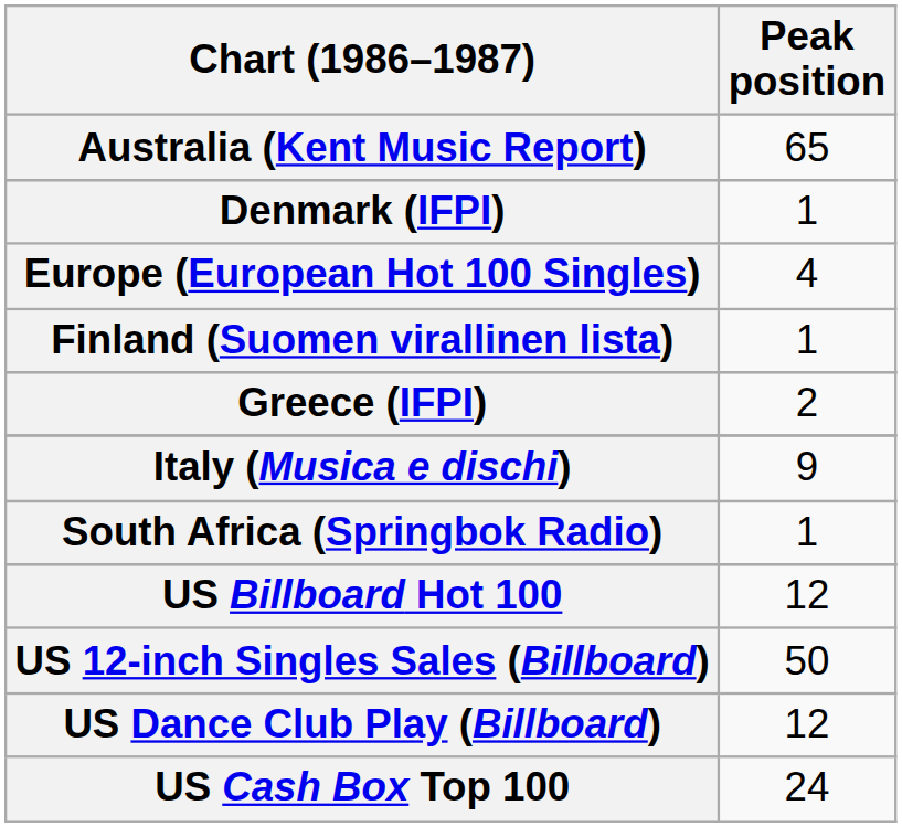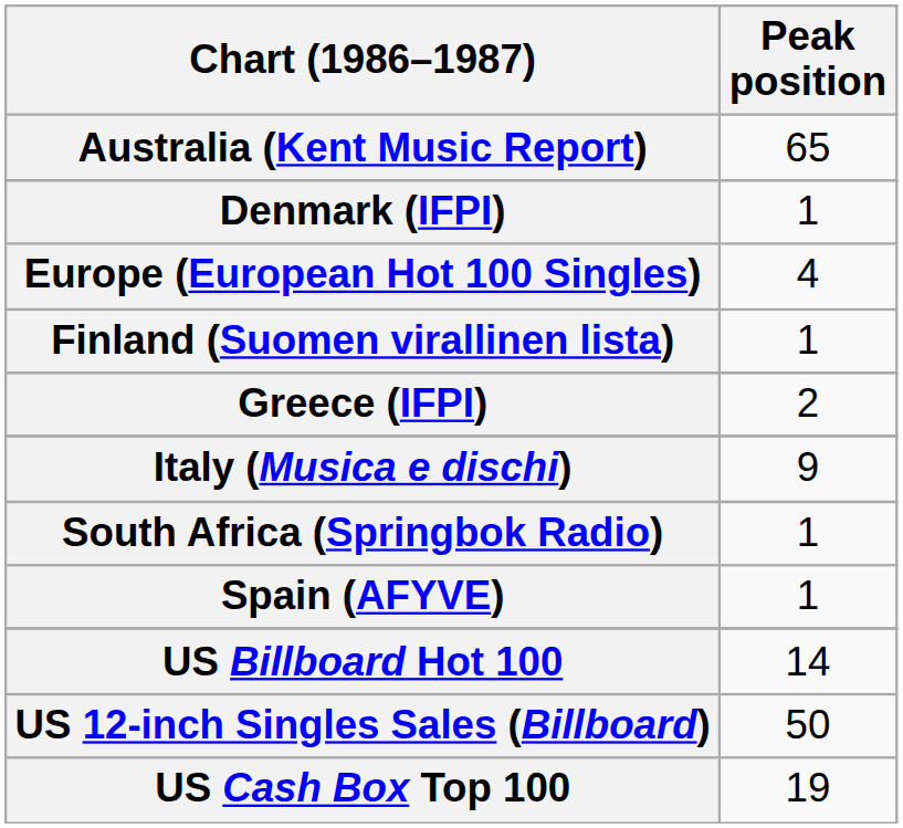+ row: Spain (AFYVE) | 1
US Billboard Hot 100 | Peak position: 12 -> 14
- row: US Dance Club Play (Billboard) | 12
US Cash Box Top 100 | Peak position: 24 -> 19
